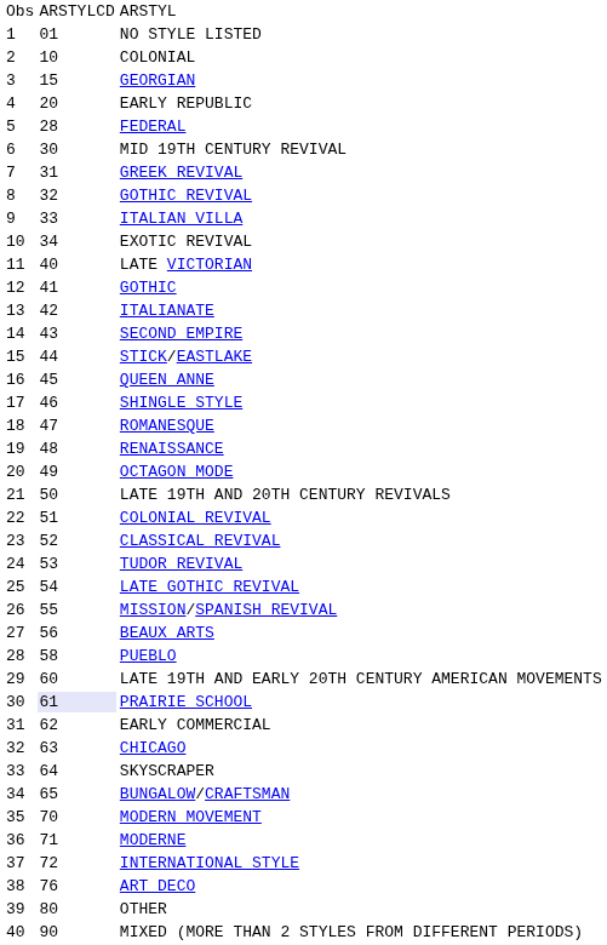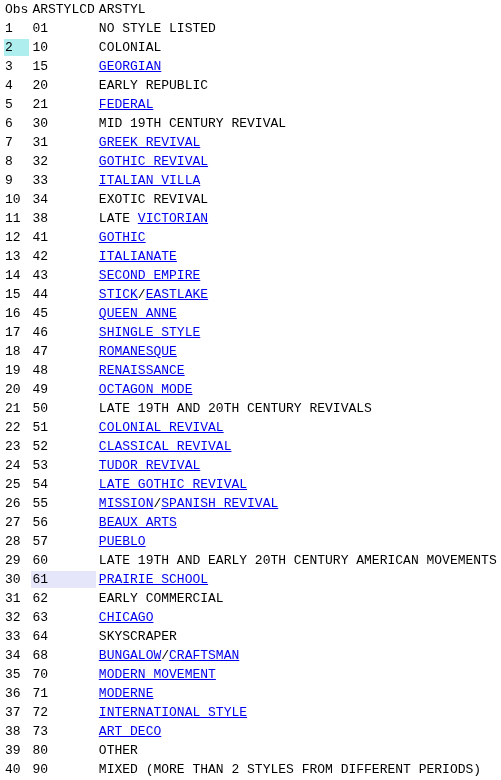COLONIAL | column 1: no background -> paleturquoise background
FEDERAL | column 2: 28 -> 21
LATE VICTORIAN | column 2: 40 -> 38
PUEBLO | column 2: 58 -> 57
BUNGALOW/CRAFTSMAN | column 2: 65 -> 68
ART DECO | column 2: 76 -> 73
